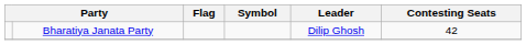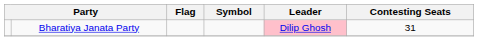Bharatiya Janata Party | Leader: no background -> pink background
Bharatiya Janata Party | Contesting Seats: 42 -> 31
